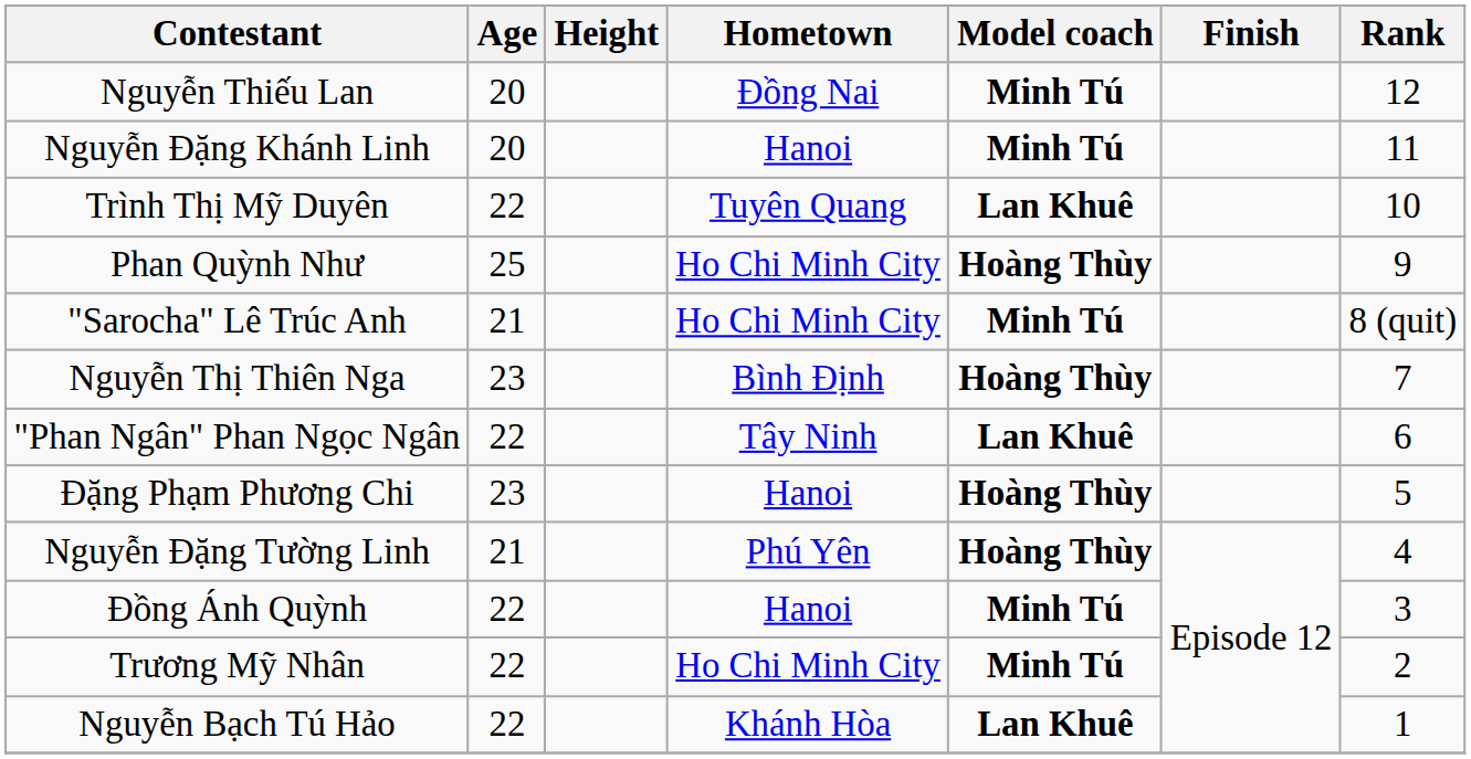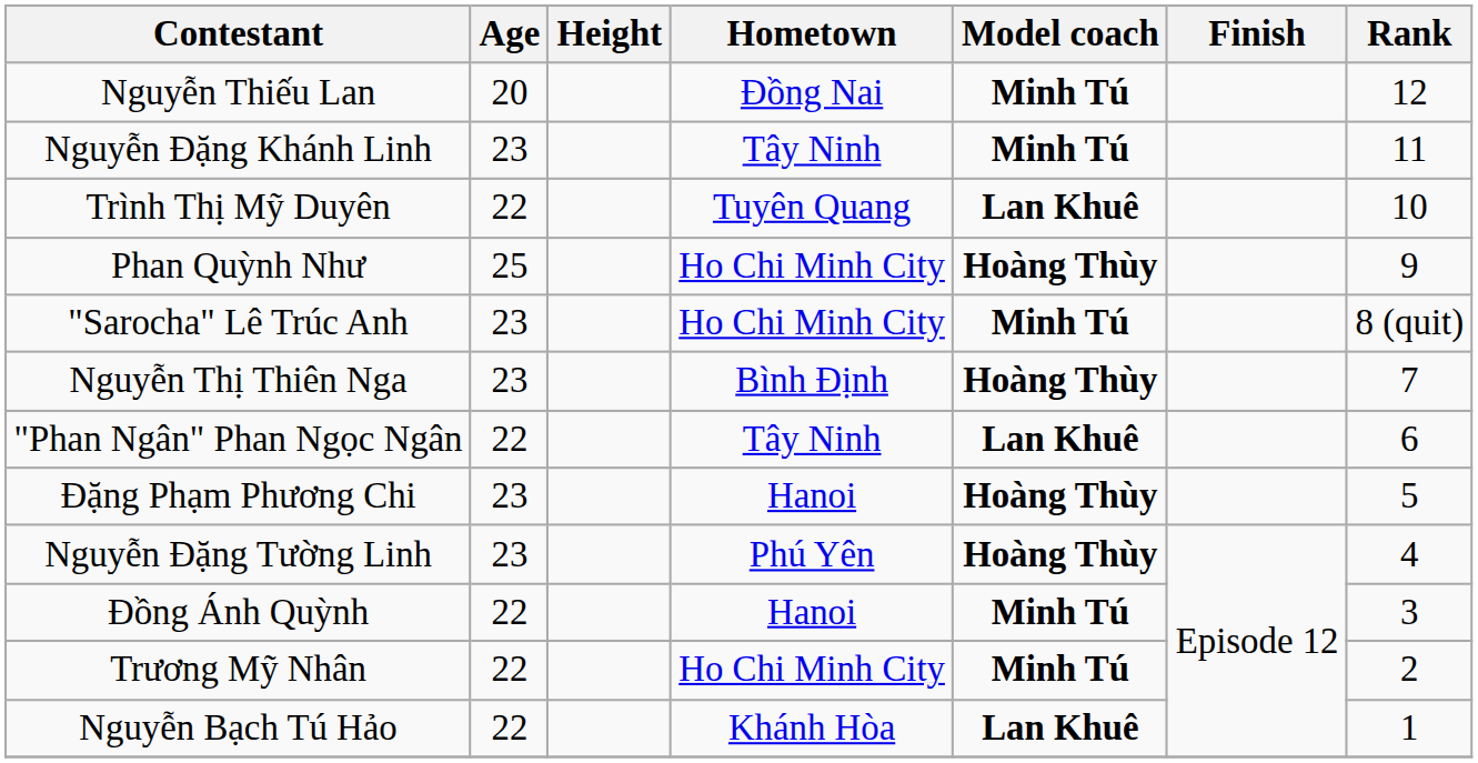Nguyễn Đặng Khánh Linh | Age: 20 -> 23
Nguyễn Đặng Khánh Linh | Hometown: Hanoi -> Tây Ninh
"Sarocha" Lê Trúc Anh | Age: 21 -> 23
Nguyễn Đặng Tường Linh | Age: 21 -> 23
